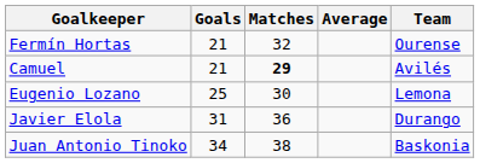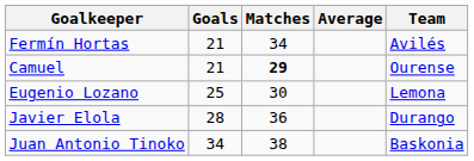Fermín Hortas | Matches: 32 -> 34
Fermín Hortas | Team: Ourense -> Avilés
Camuel | Team: Avilés -> Ourense
Javier Elola | Goals: 31 -> 28
